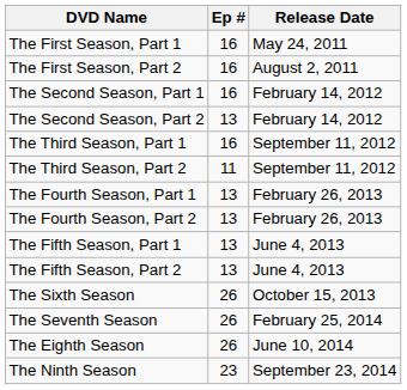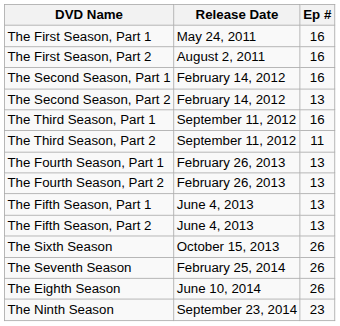columns swapped: Ep # <-> Release Date
